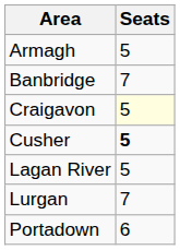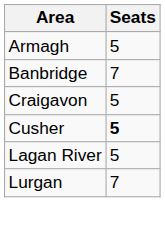Craigavon | Seats: lightyellow background -> no background
- row: Portadown | 6
